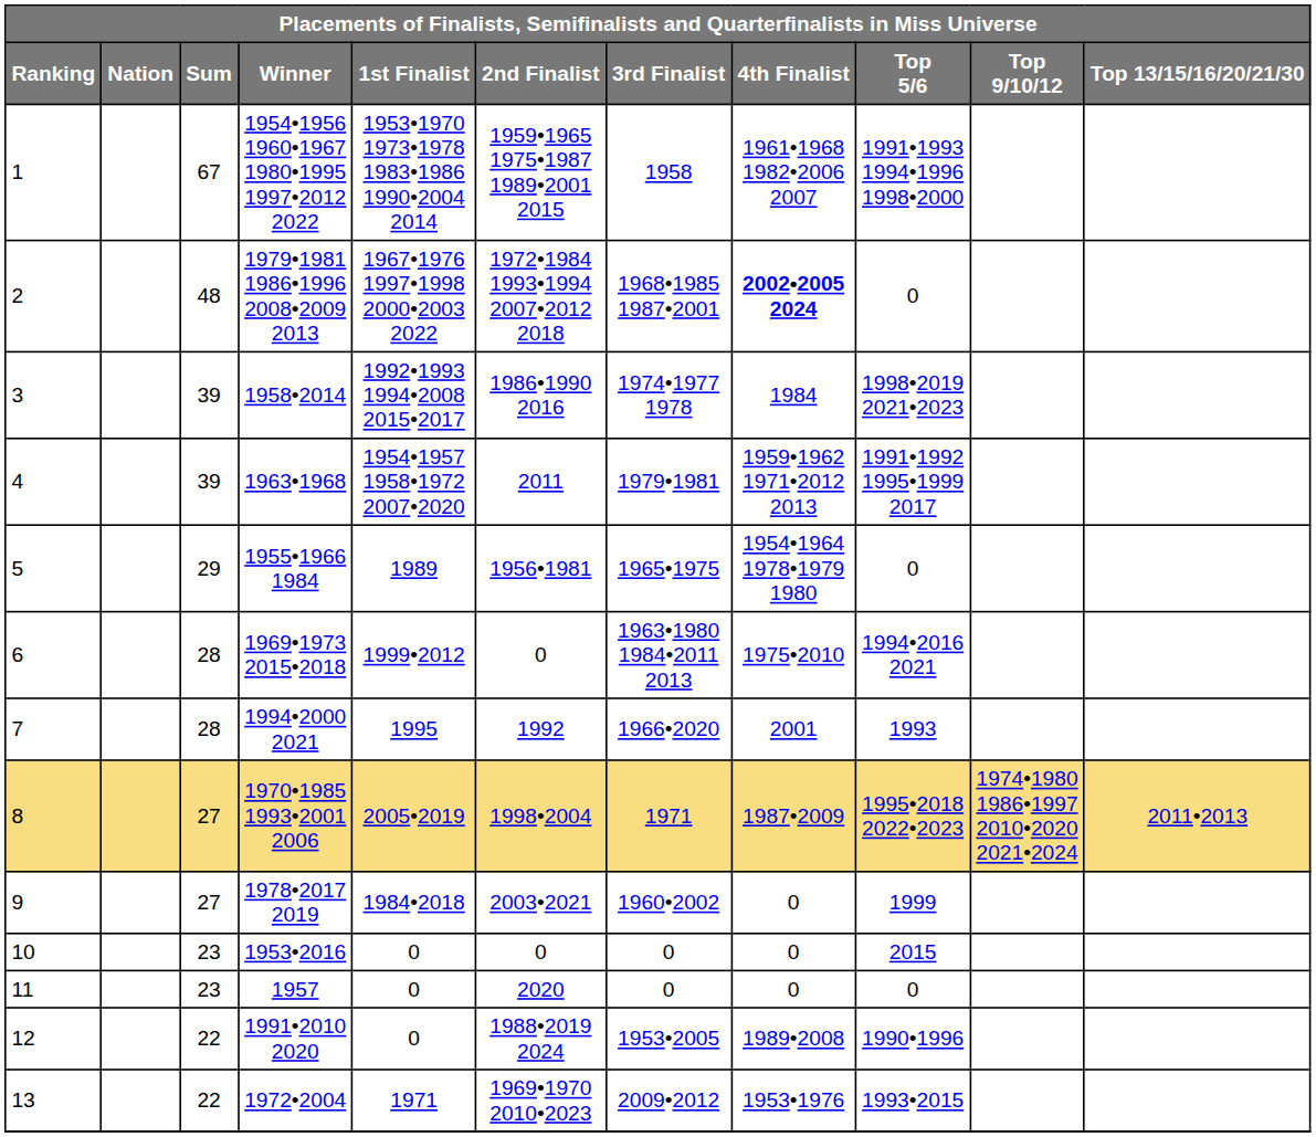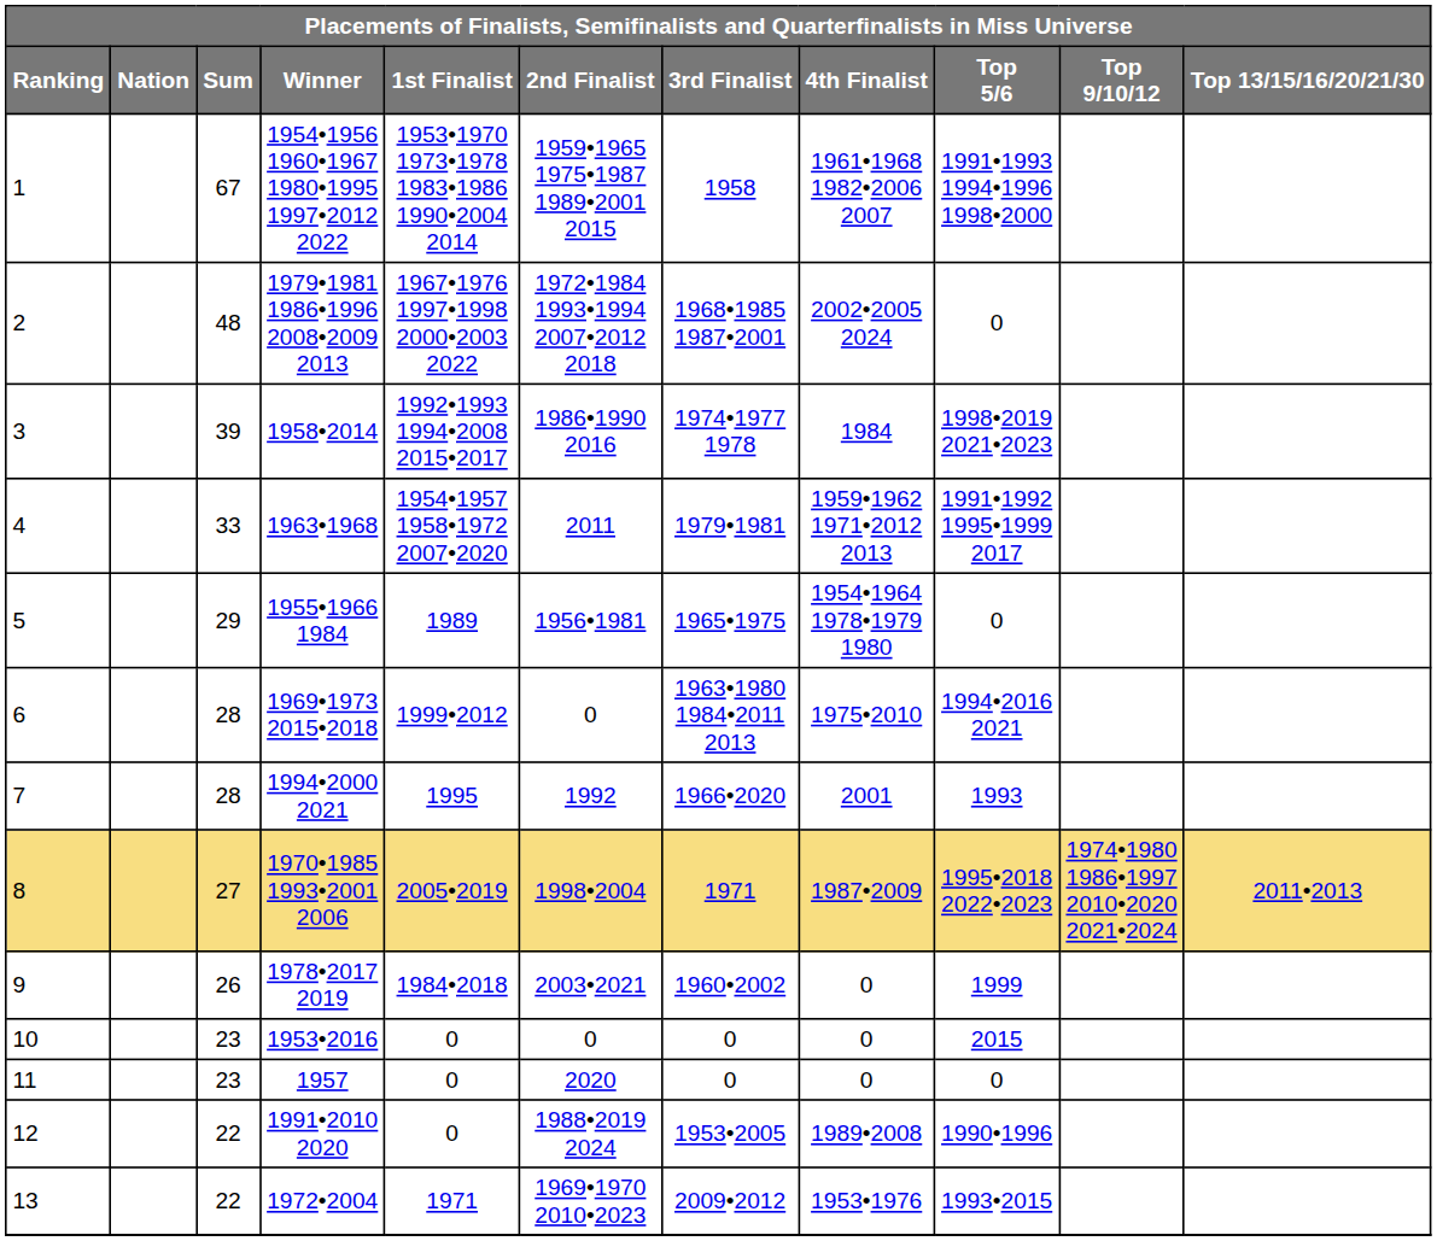2 | 4th Finalist: bold -> normal
4 | Sum: 39 -> 33
9 | Sum: 27 -> 26
